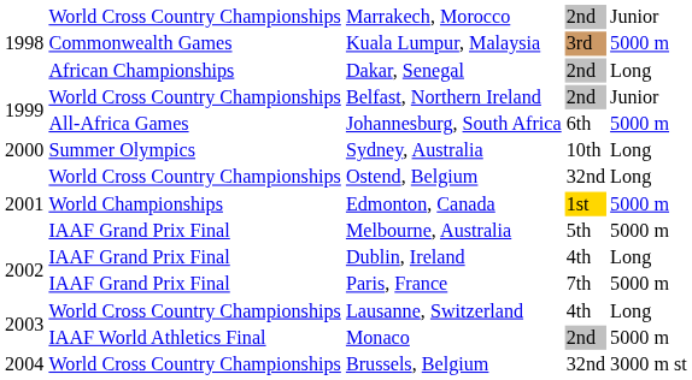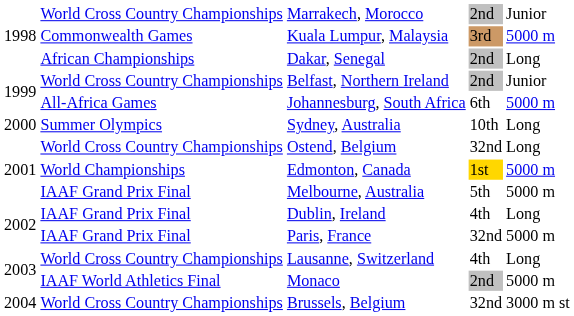Paris, France | column 4: 7th -> 32nd
